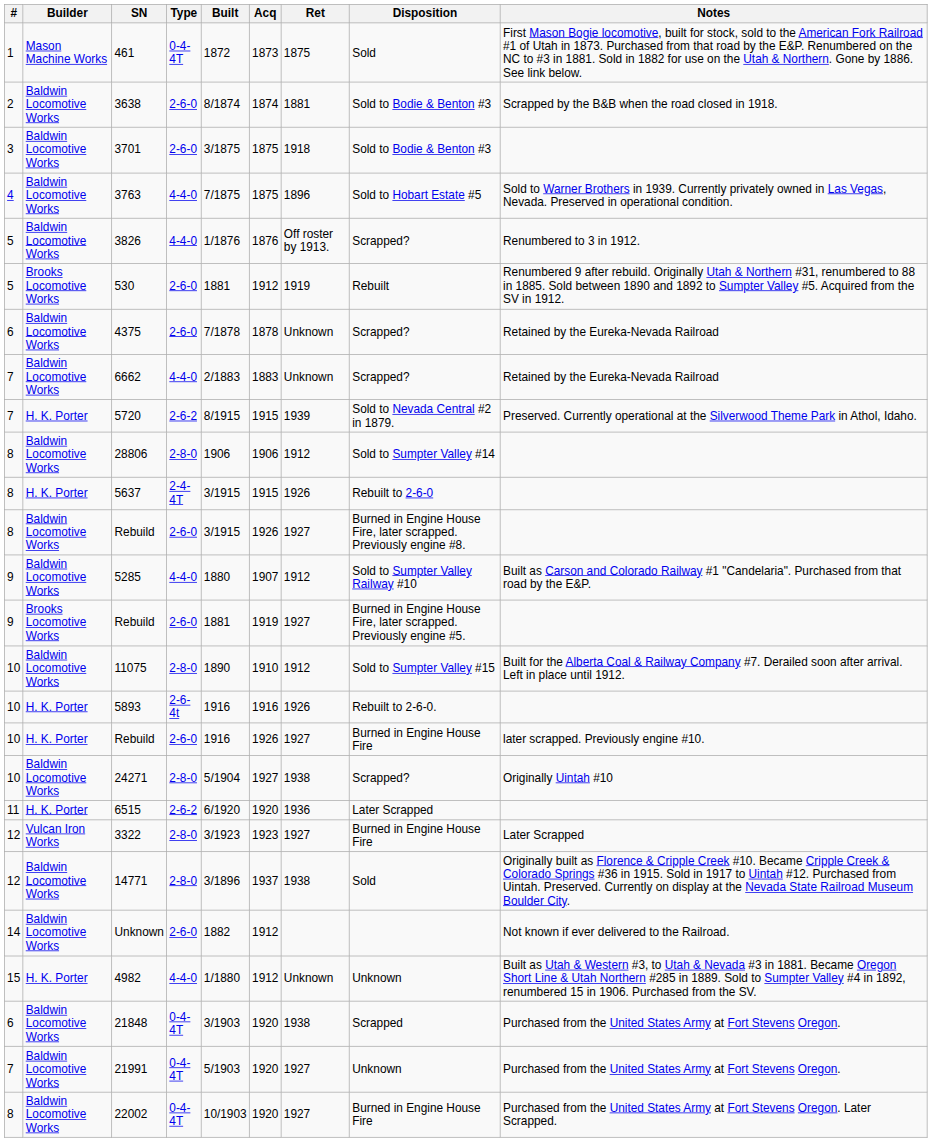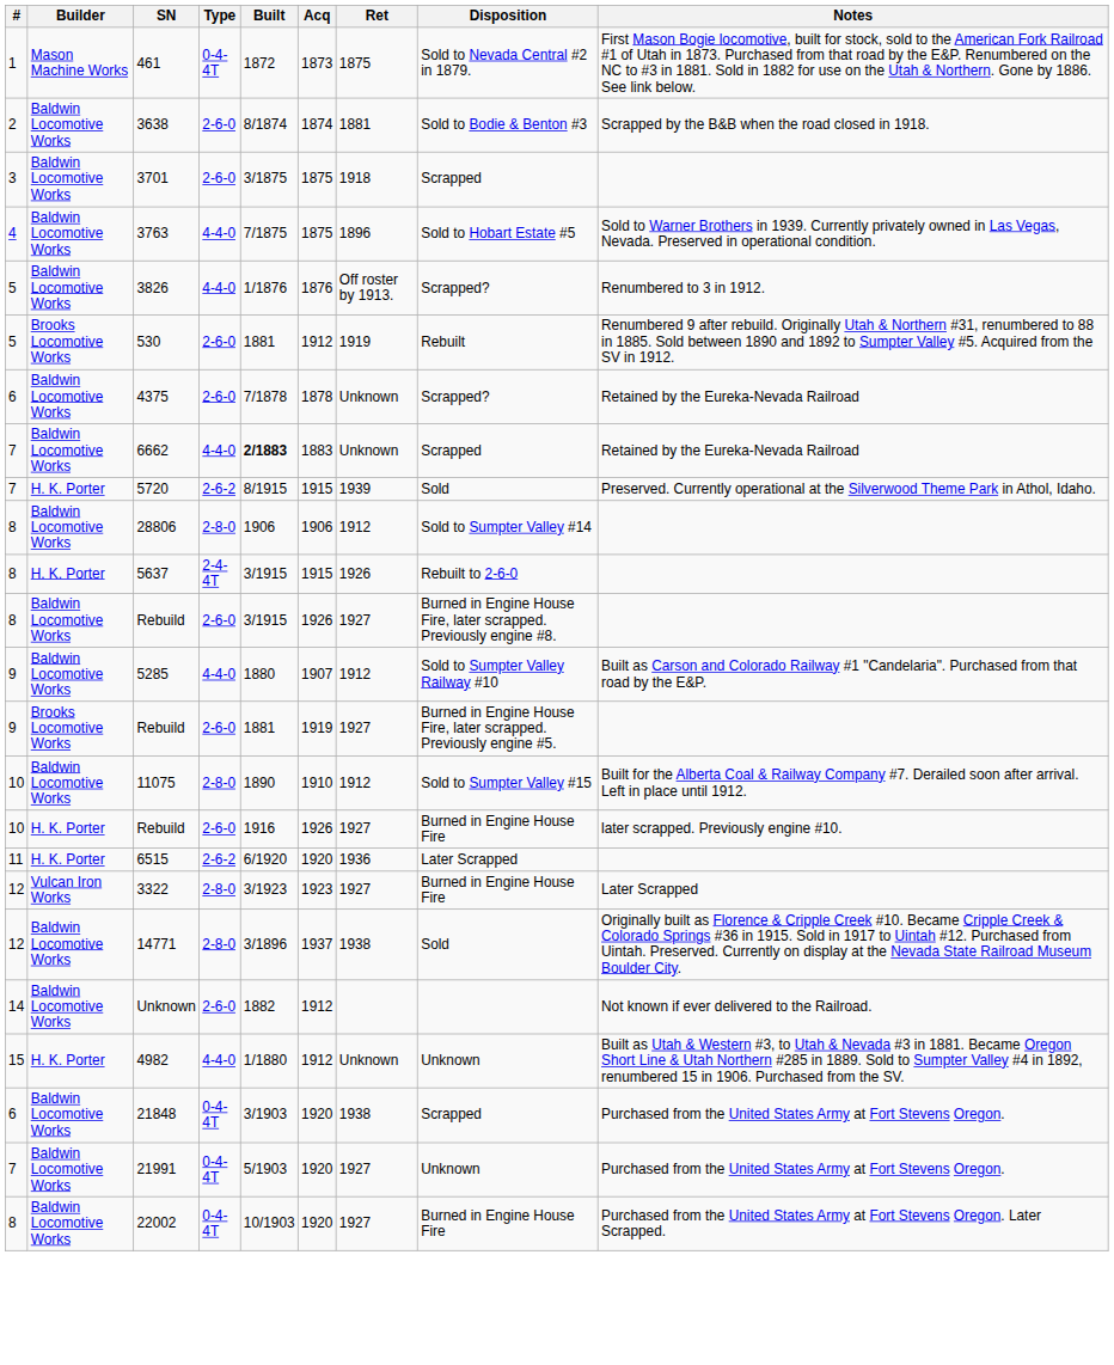461 | Disposition: Sold -> Sold to Nevada Central #2 in 1879.
3701 | Disposition: Sold to Bodie & Benton #3 -> Scrapped
6662 | Built: normal -> bold
6662 | Disposition: Scrapped? -> Scrapped
5720 | Disposition: Sold to Nevada Central #2 in 1879. -> Sold
- row: 10 | H. K. Porter | 5893 | 2-6-4t | 1916 | 1916 | 1926 | Rebuilt to 2-6-0.
- row: 10 | Baldwin Locomotive Works | 24271 | 2-8-0 | 5/1904 | 1927 | 1938 | Scrapped? | Originally Uintah #10
